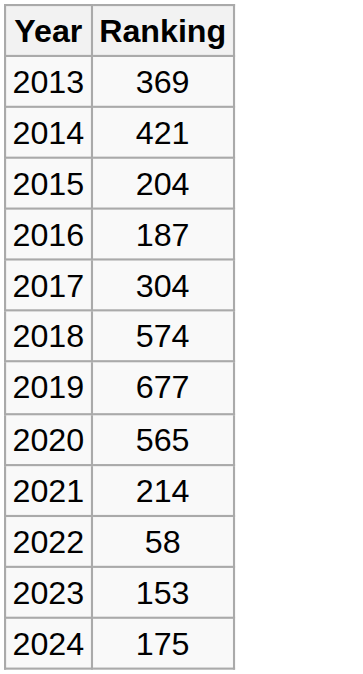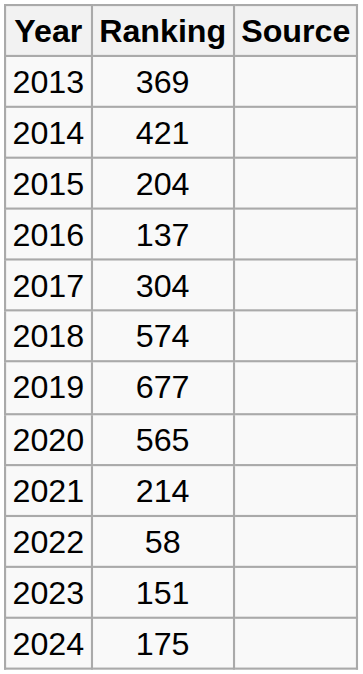+ column: Source
2016 | Ranking: 187 -> 137
2023 | Ranking: 153 -> 151
